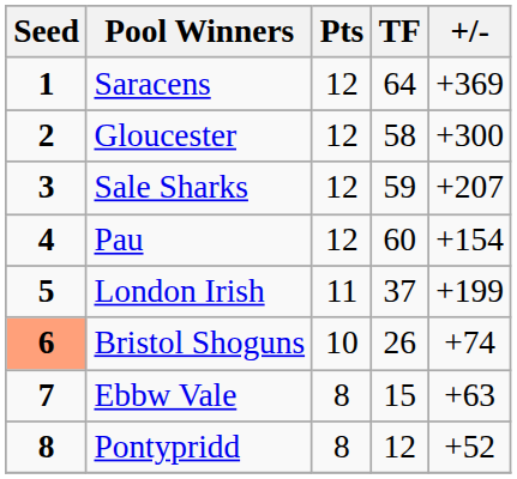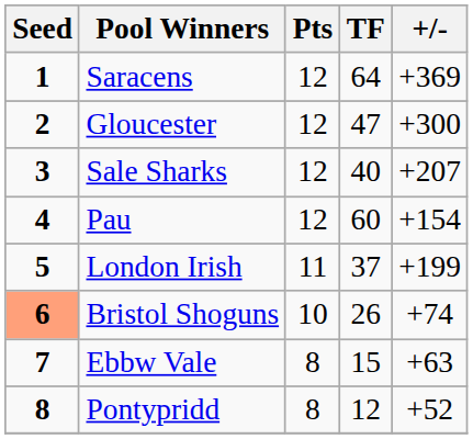Gloucester | TF: 58 -> 47
Sale Sharks | TF: 59 -> 40
